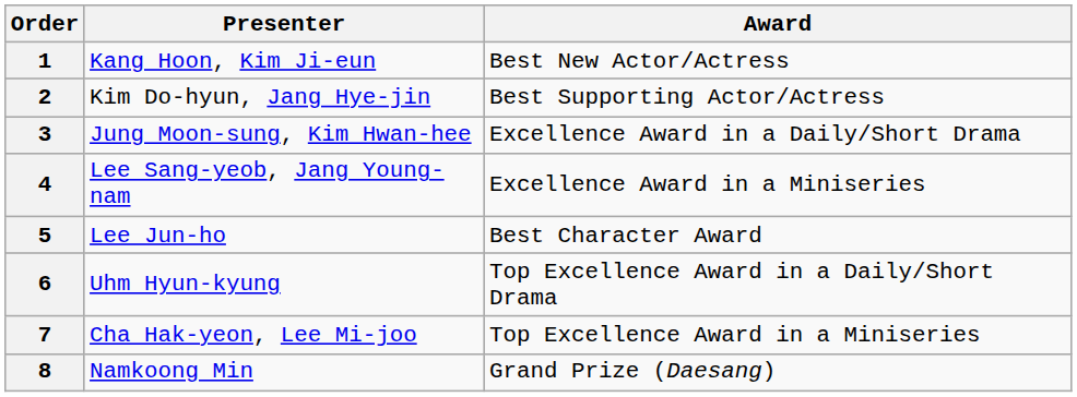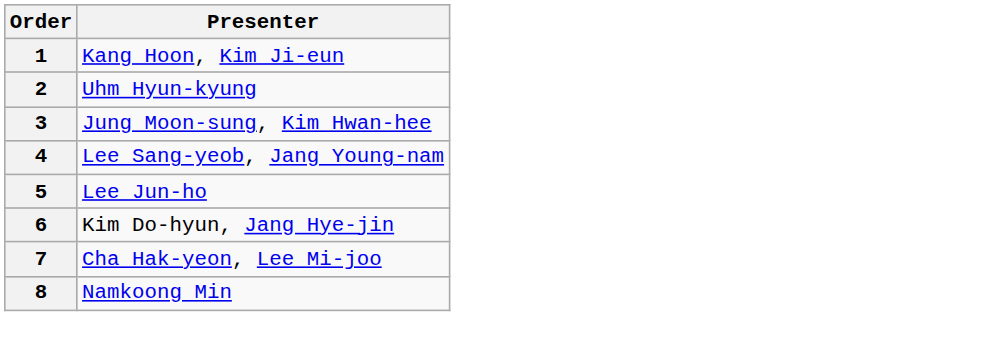- column: Award | Best New Actor/Actress | Best Supporting Actor/Actress | Excellence Award in a Daily/Short Drama | Excellence Award in a Miniseries | Best Character Award | Top Excellence Award in a Daily/Short Drama | Top Excellence Award in a Miniseries | Grand Prize (Daesang)
2 | Presenter: Kim Do-hyun, Jang Hye-jin -> Uhm Hyun-kyung
6 | Presenter: Uhm Hyun-kyung -> Kim Do-hyun, Jang Hye-jin
